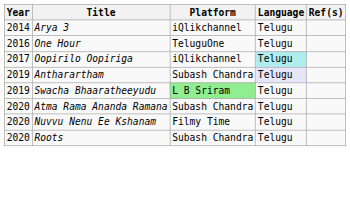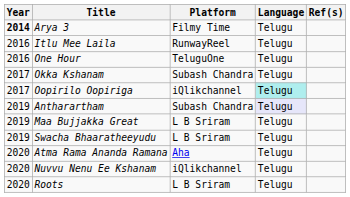Arya 3 | Year: normal -> bold
Arya 3 | Platform: iQlikchannel -> Filmy Time
+ row: 2016 | Itlu Mee Laila | RunwayReel | Telugu
+ row: 2017 | Okka Kshanam | Subash Chandra | Telugu
+ row: 2019 | Maa Bujjakka Great | L B Sriram | Telugu
Swacha Bhaaratheeyudu | Platform: lightgreen background -> no background
Atma Rama Ananda Ramana | Platform: Subash Chandra -> Aha
Nuvvu Nenu Ee Kshanam | Platform: Filmy Time -> iQlikchannel
Roots | Platform: Subash Chandra -> L B Sriram
